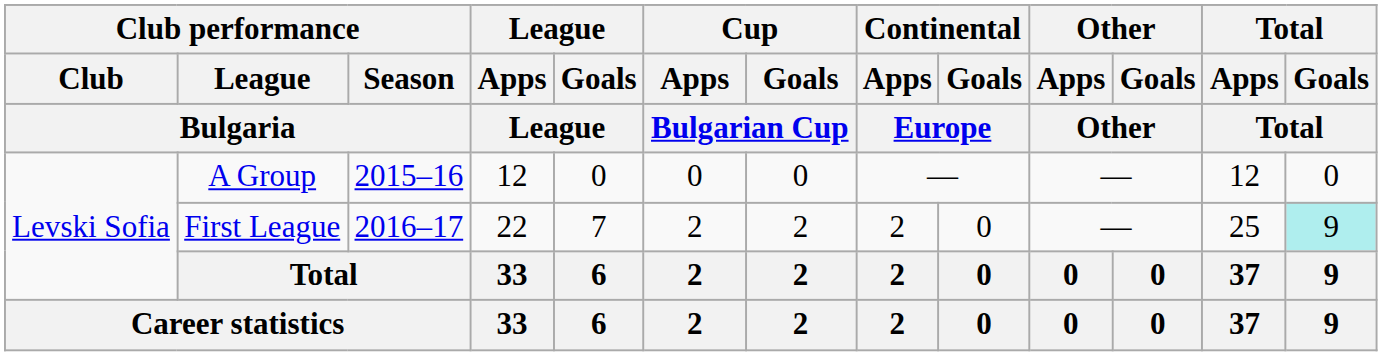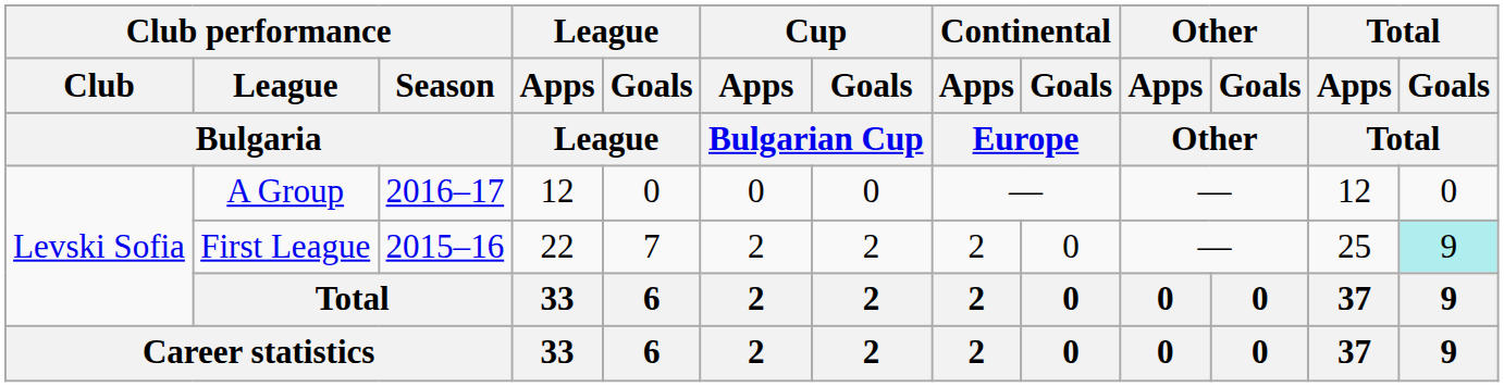A Group | Club performance / Season / Bulgaria: 2015–16 -> 2016–17
First League | Club performance / Season / Bulgaria: 2016–17 -> 2015–16
